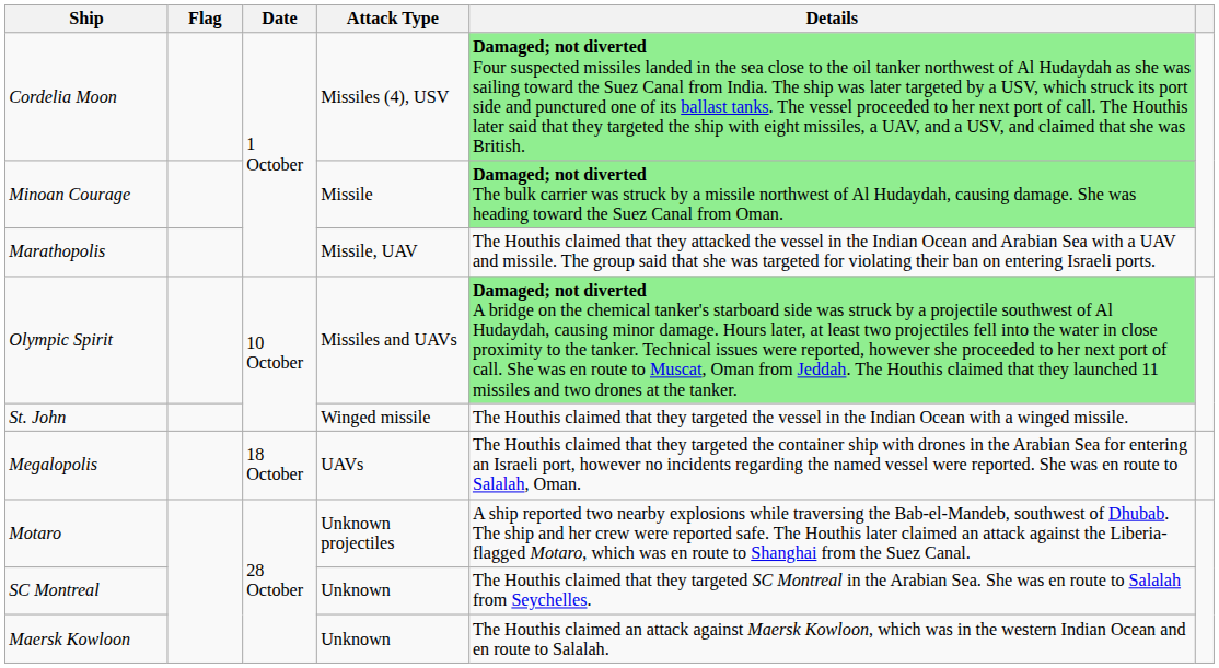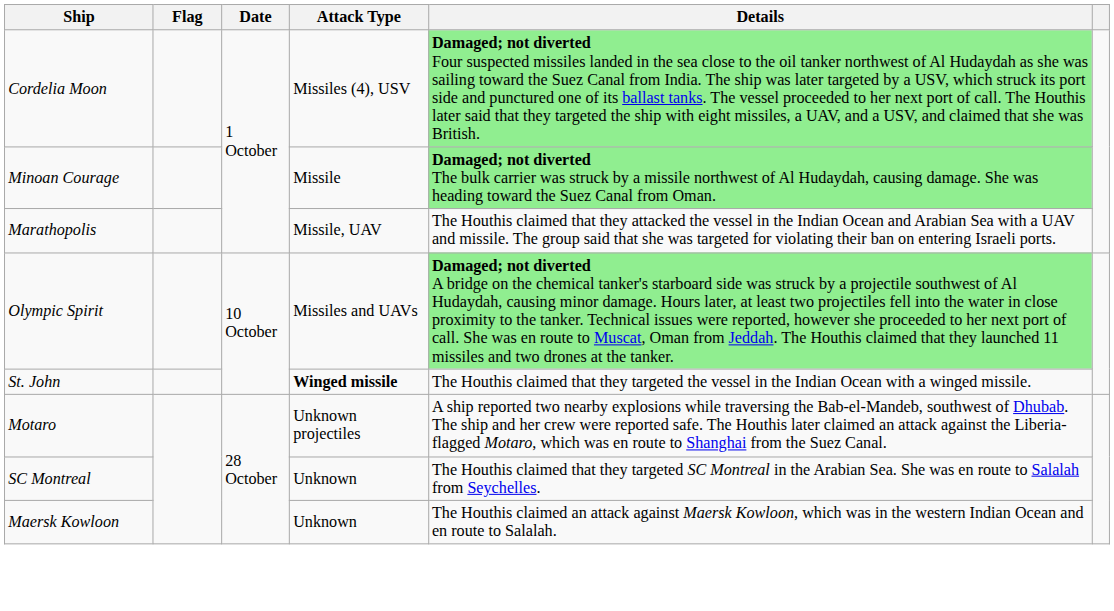St. John | Attack Type: normal -> bold
- row: Megalopolis | 18 October | UAVs | The Houthis claimed that they targeted the container ship with drones in the Arabian Sea for entering an Israeli port, however no incidents regarding the named vessel were reported. She was en route to Salalah, Oman.
